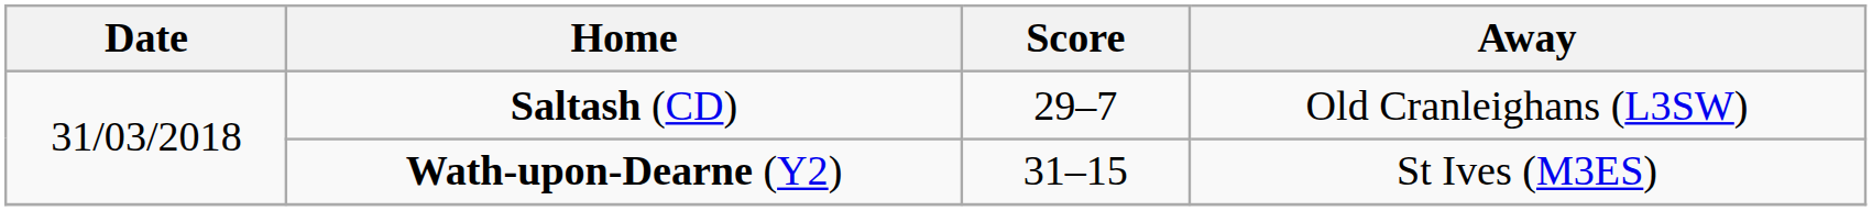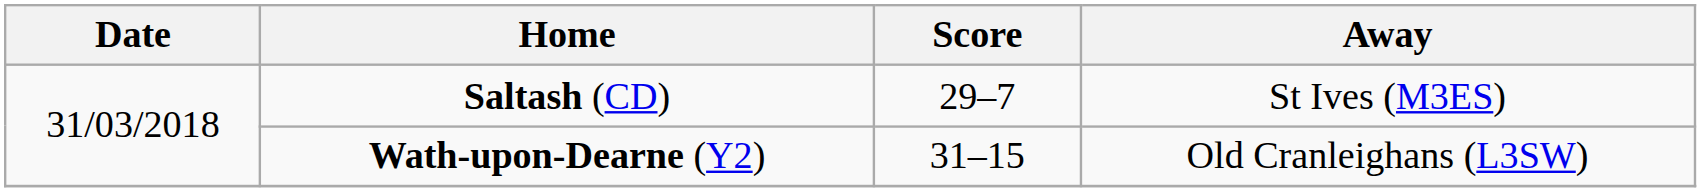Saltash (CD) | Away: Old Cranleighans (L3SW) -> St Ives (M3ES)
Wath-upon-Dearne (Y2) | Away: St Ives (M3ES) -> Old Cranleighans (L3SW)
